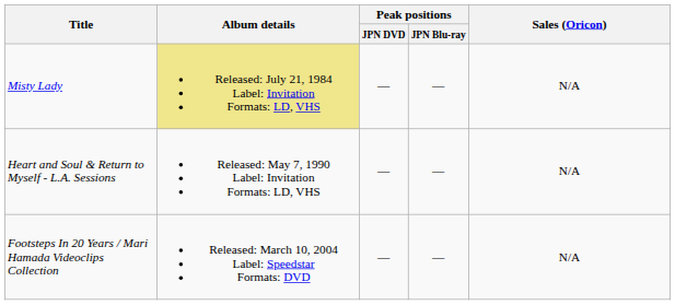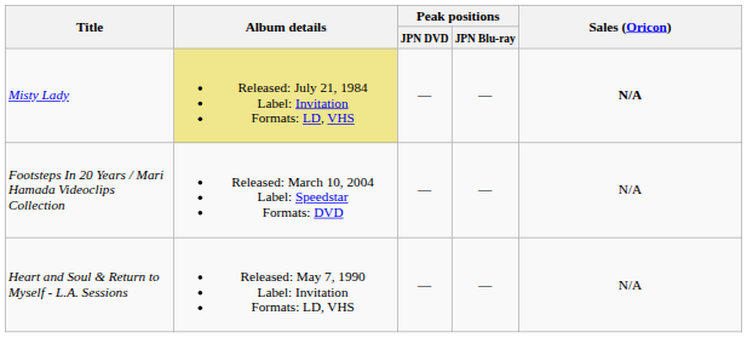Misty Lady | Sales (Oricon): normal -> bold
rows swapped: Heart and Soul & Return to Myself - L.A. Sessions <-> Footsteps In 20 Years / Mari Hamada Videoclips Collection
